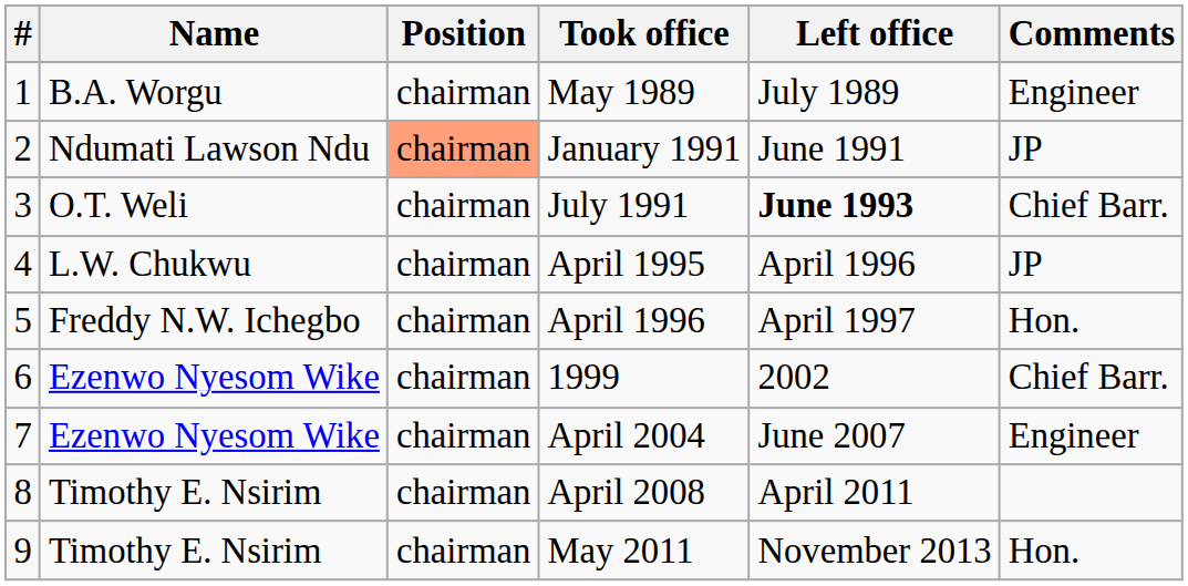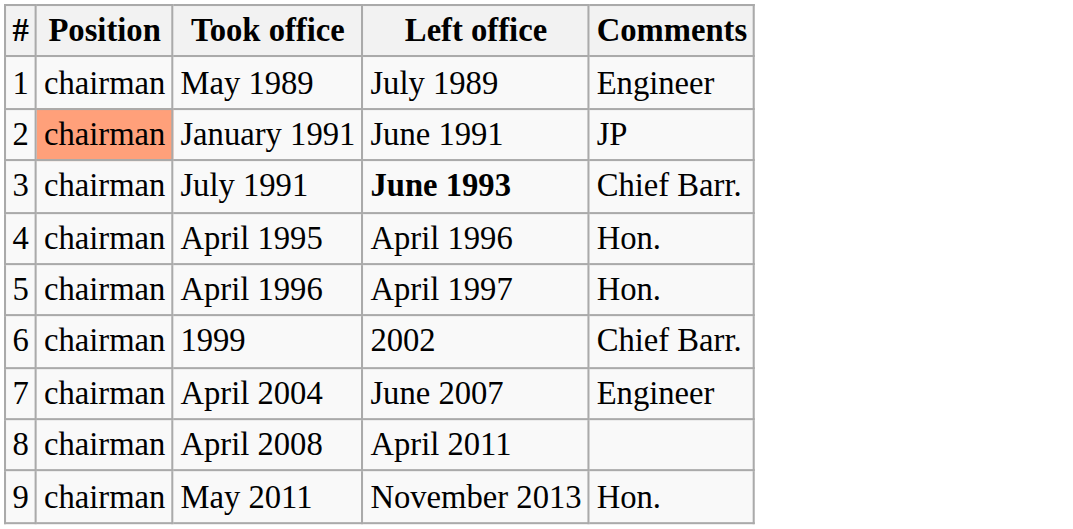- column: Name | B.A. Worgu | Ndumati Lawson Ndu | O.T. Weli | L.W. Chukwu | Freddy N.W. Ichegbo | Ezenwo Nyesom Wike | Ezenwo Nyesom Wike | Timothy E. Nsirim | Timothy E. Nsirim
April 1995 | Comments: JP -> Hon.
